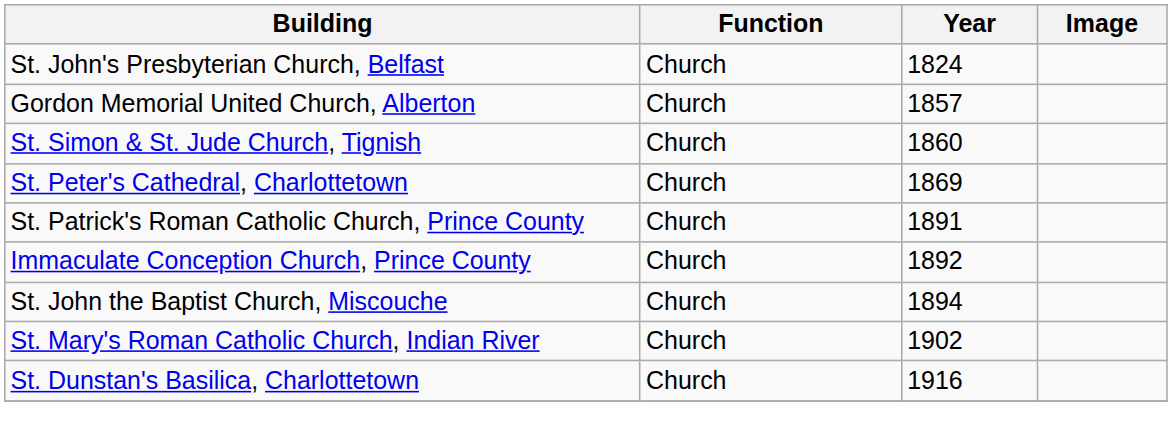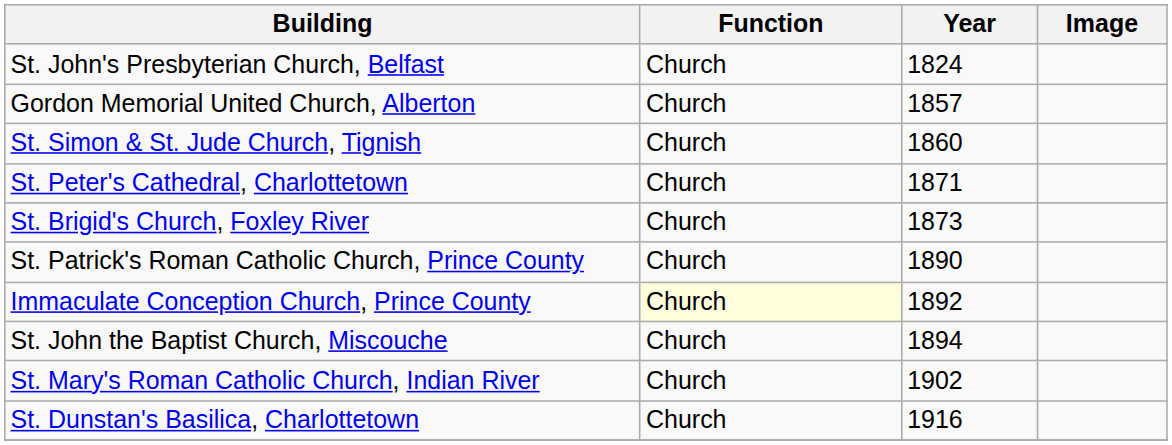St. Peter's Cathedral, Charlottetown | Year: 1869 -> 1871
+ row: St. Brigid's Church, Foxley River | Church | 1873
St. Patrick's Roman Catholic Church, Prince County | Year: 1891 -> 1890
Immaculate Conception Church, Prince County | Function: no background -> lightyellow background
